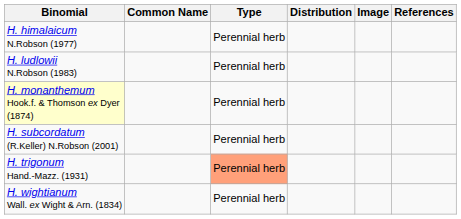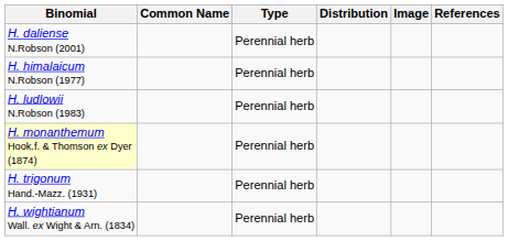+ row: H. daliense N.Robson (2001) | Perennial herb
- row: H. subcordatum (R.Keller) N.Robson (2001) | Perennial herb
H. trigonum Hand.-Mazz. (1931) | Type: lightsalmon background -> no background
